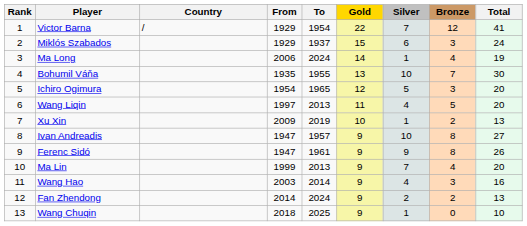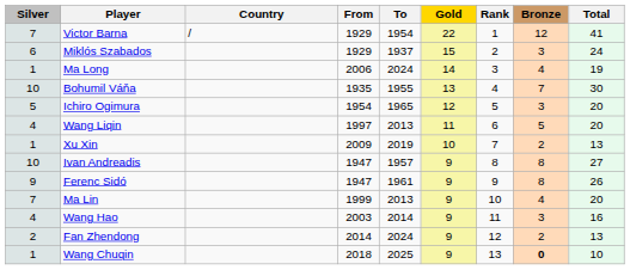columns swapped: Rank <-> Silver
Wang Chuqin | Bronze: normal -> bold
